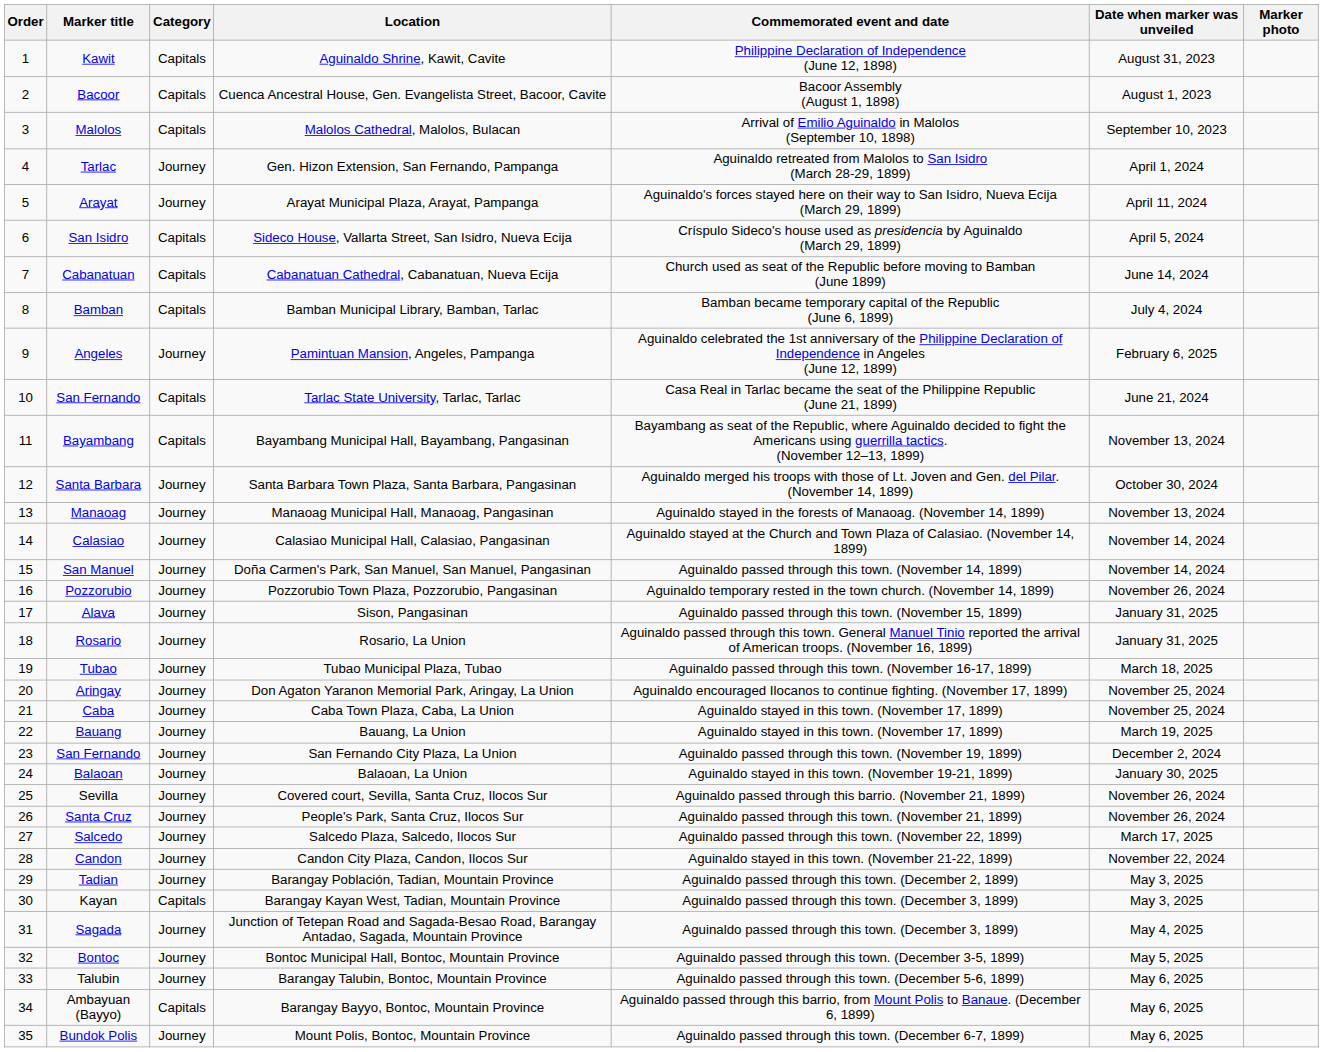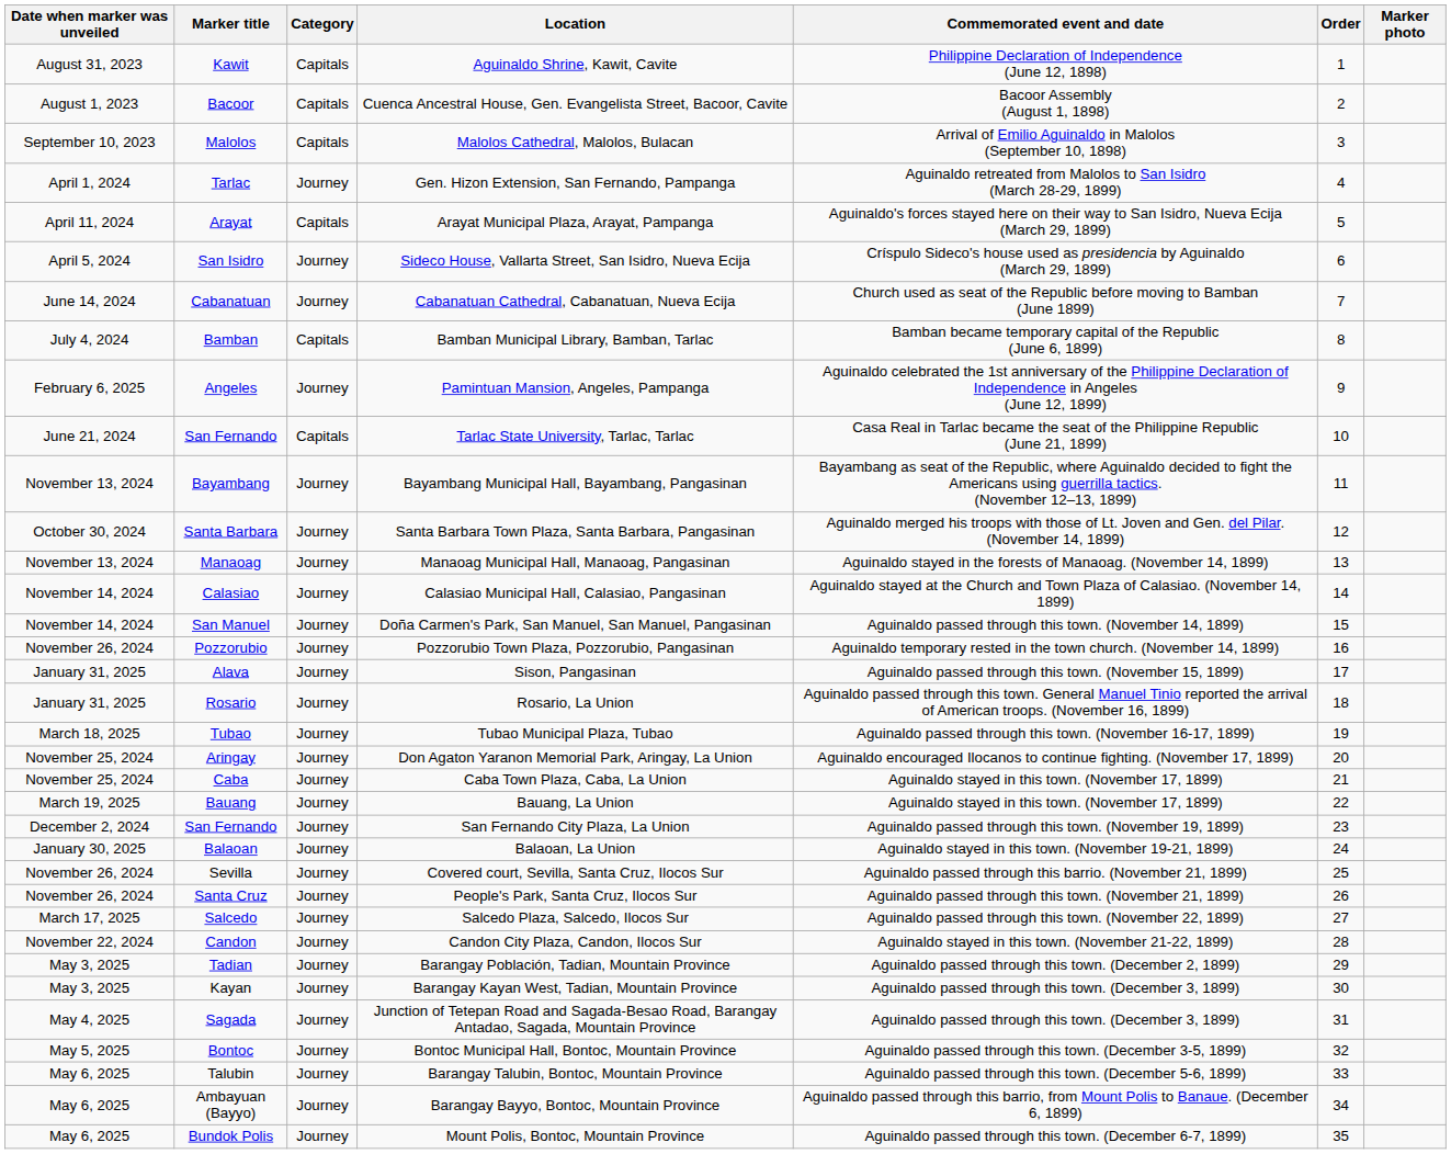columns swapped: Order <-> Date when marker was unveiled
Arayat Municipal Plaza, Arayat, Pampanga | Category: Journey -> Capitals
Sideco House, Vallarta Street, San Isidro, Nueva Ecija | Category: Capitals -> Journey
Cabanatuan Cathedral, Cabanatuan, Nueva Ecija | Category: Capitals -> Journey
Bayambang Municipal Hall, Bayambang, Pangasinan | Category: Capitals -> Journey
Barangay Kayan West, Tadian, Mountain Province | Category: Capitals -> Journey
Barangay Bayyo, Bontoc, Mountain Province | Category: Capitals -> Journey
